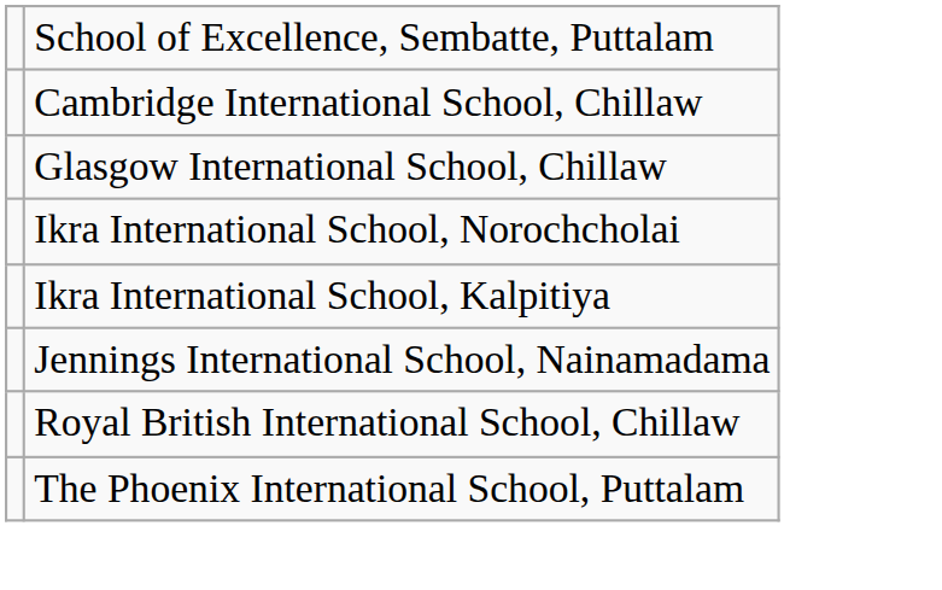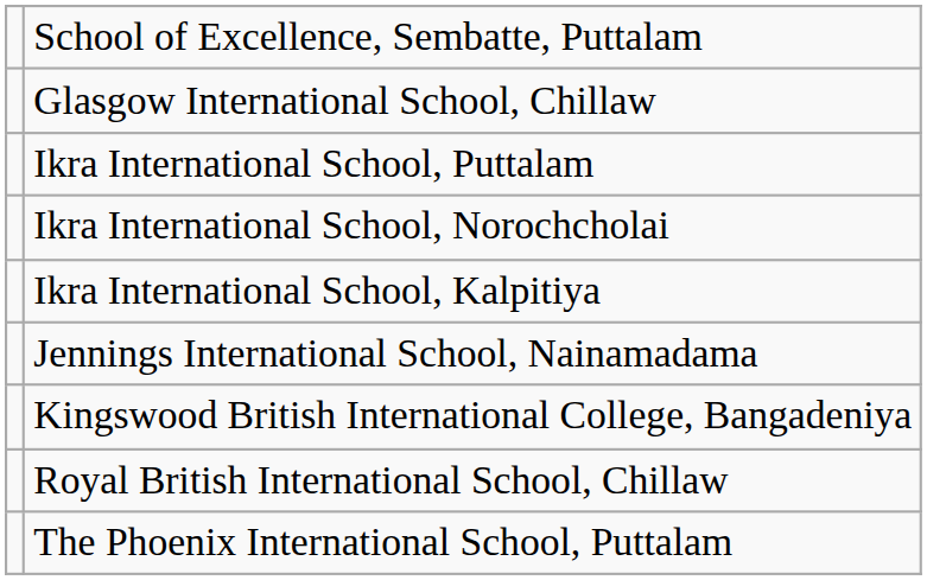- row: Cambridge International School, Chillaw
+ row: Ikra International School, Puttalam
+ row: Kingswood British International College, Bangadeniya
